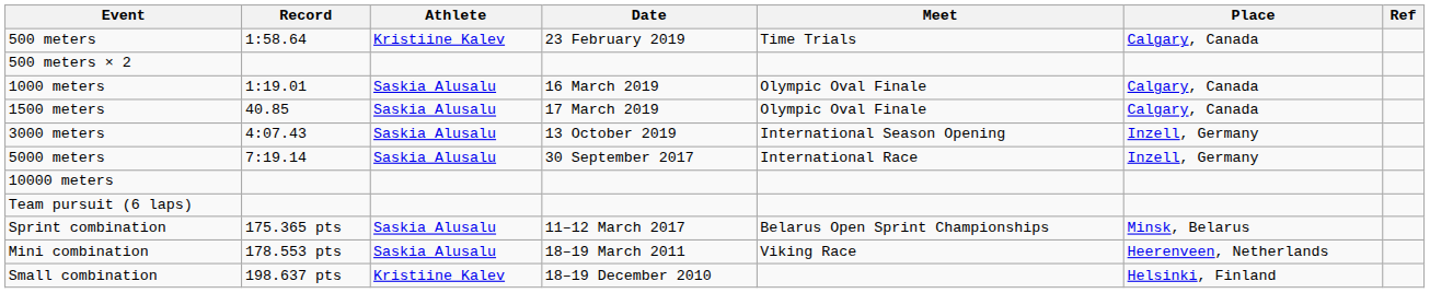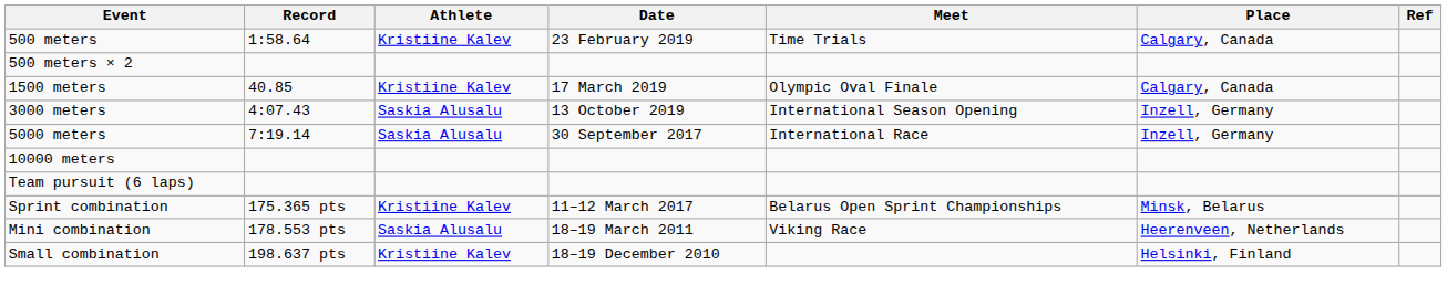- row: 1000 meters | 1:19.01 | Saskia Alusalu | 16 March 2019 | Olympic Oval Finale | Calgary, Canada
1500 meters | Athlete: Saskia Alusalu -> Kristiine Kalev
Sprint combination | Athlete: Saskia Alusalu -> Kristiine Kalev
